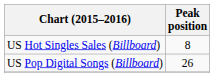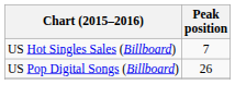US Hot Singles Sales (Billboard) | Peak position: 8 -> 7
